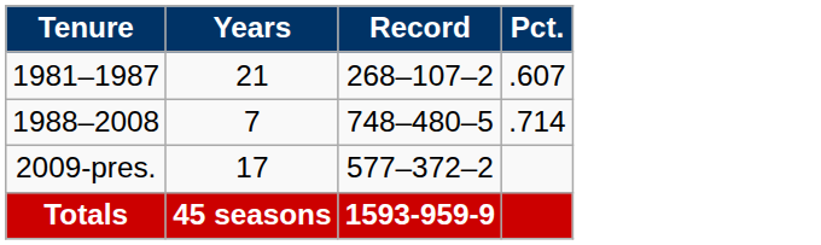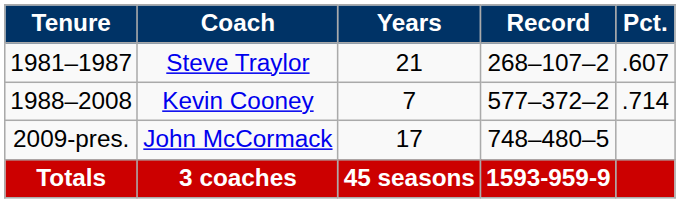+ column: Coach | Steve Traylor | Kevin Cooney | John McCormack | 3 coaches
1988–2008 | Record: 748–480–5 -> 577–372–2
2009-pres. | Record: 577–372–2 -> 748–480–5
